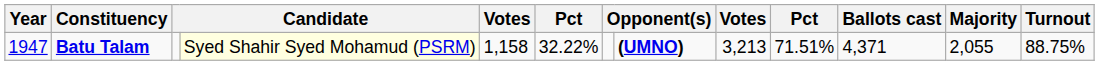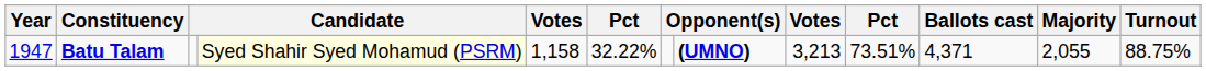Batu Talam | column 10: 71.51% -> 73.51%
